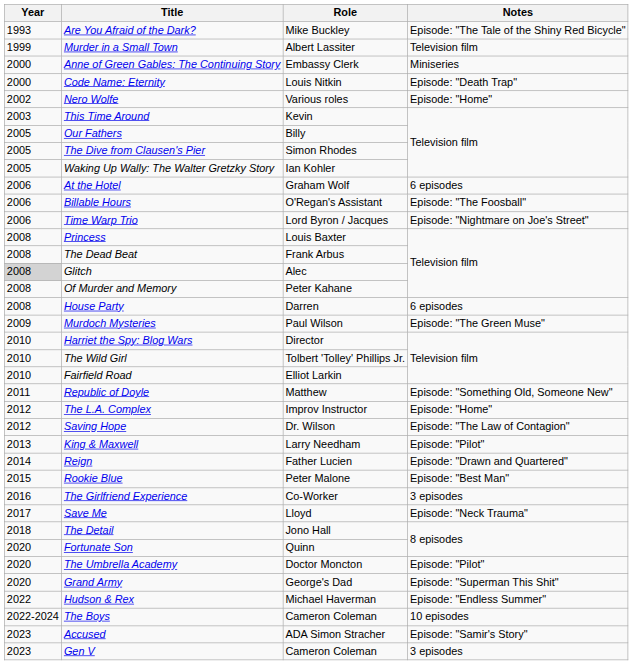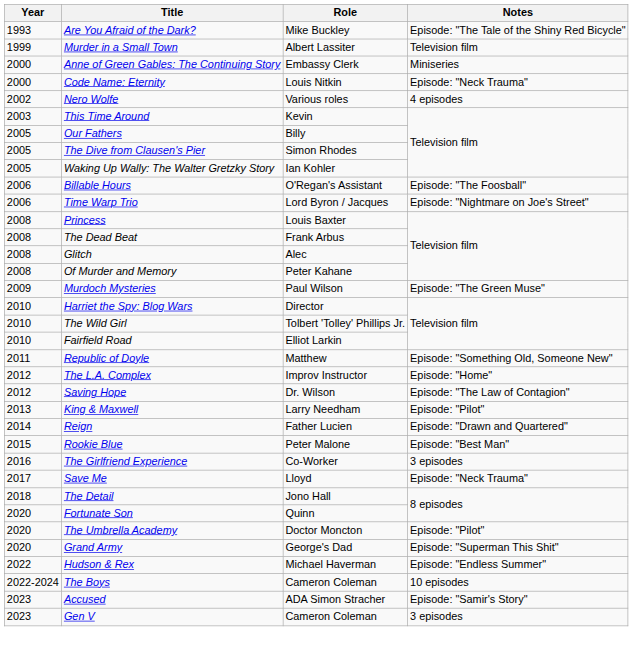Code Name: Eternity | Notes: Episode: "Death Trap" -> Episode: "Neck Trauma"
Nero Wolfe | Notes: Episode: "Home" -> 4 episodes
- row: 2006 | At the Hotel | Graham Wolf | 6 episodes
Glitch | Year: lightgrey background -> no background
- row: 2008 | House Party | Darren | 6 episodes
